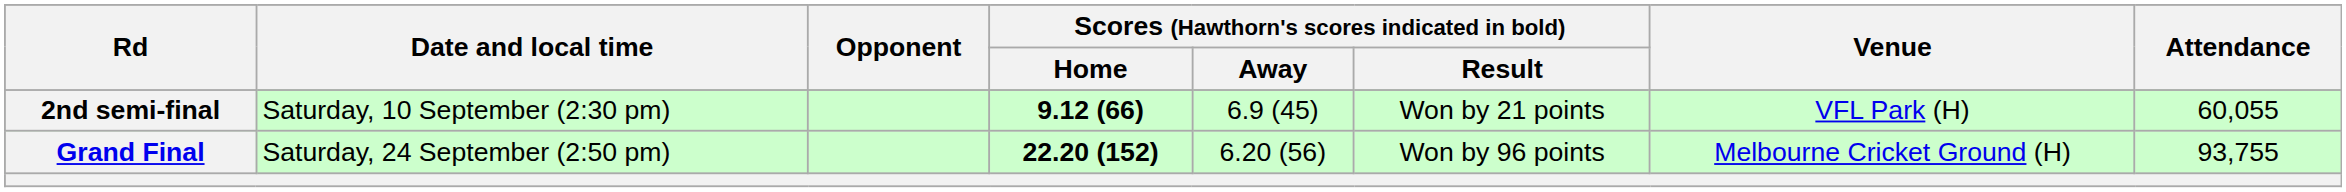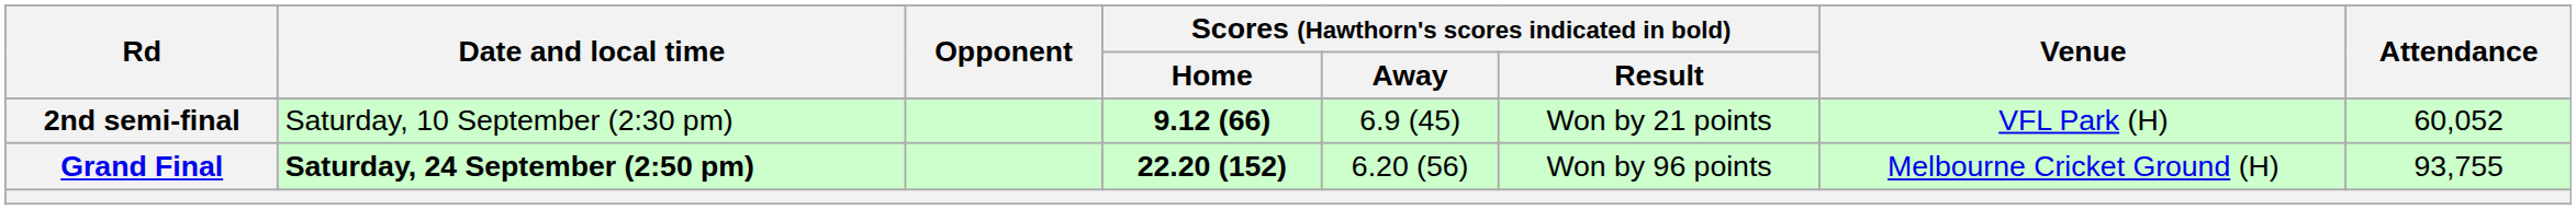2nd semi-final | Attendance: 60,055 -> 60,052
Grand Final | Date and local time: normal -> bold
